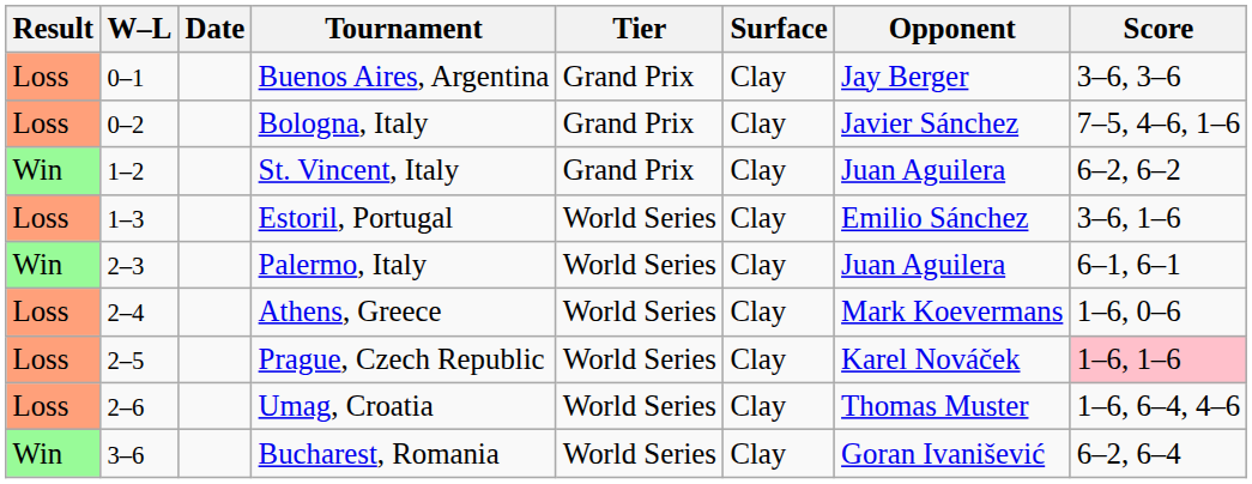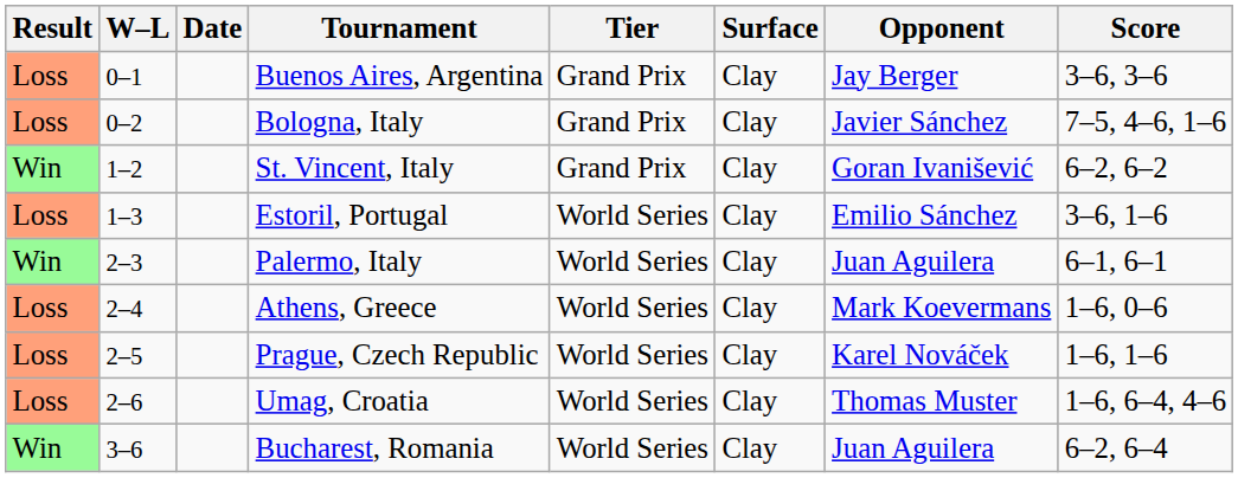St. Vincent, Italy | Opponent: Juan Aguilera -> Goran Ivanišević
Prague, Czech Republic | Score: pink background -> no background
Bucharest, Romania | Opponent: Goran Ivanišević -> Juan Aguilera
